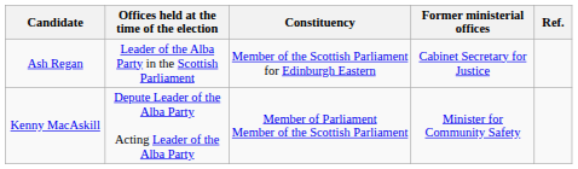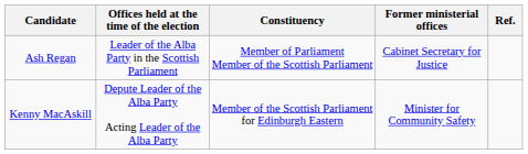Ash Regan | Constituency: Member of the Scottish Parliament for Edinburgh Eastern -> Member of Parliament Member of the Scottish Parliament
Kenny MacAskill | Constituency: Member of Parliament Member of the Scottish Parliament -> Member of the Scottish Parliament for Edinburgh Eastern
